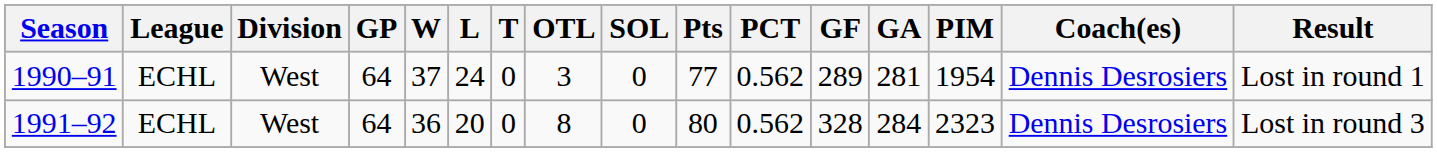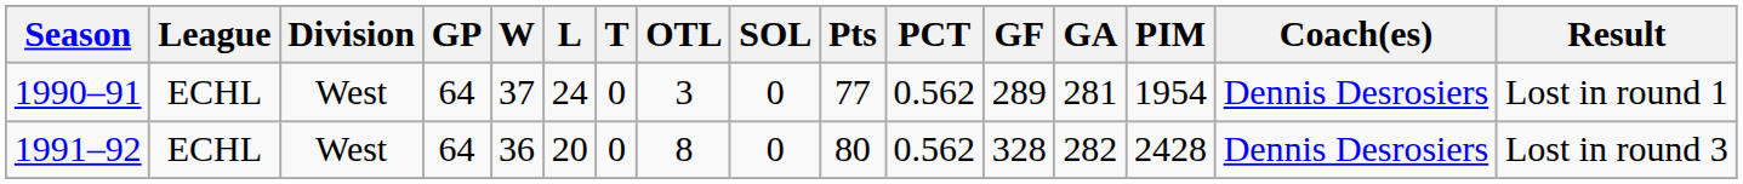1991–92 | GA: 284 -> 282
1991–92 | PIM: 2323 -> 2428
